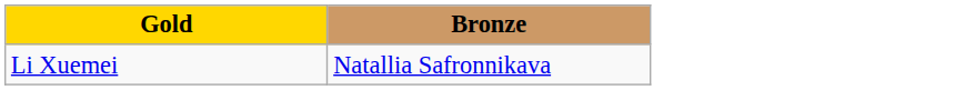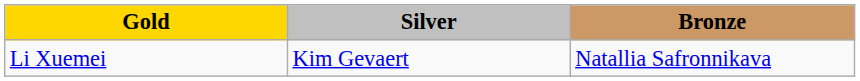+ column: Silver | Kim Gevaert
